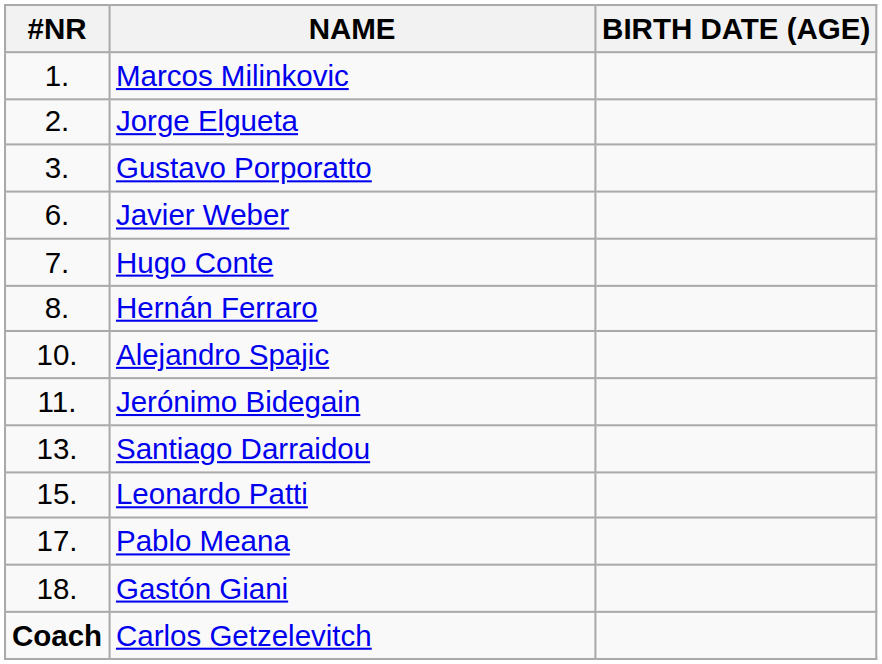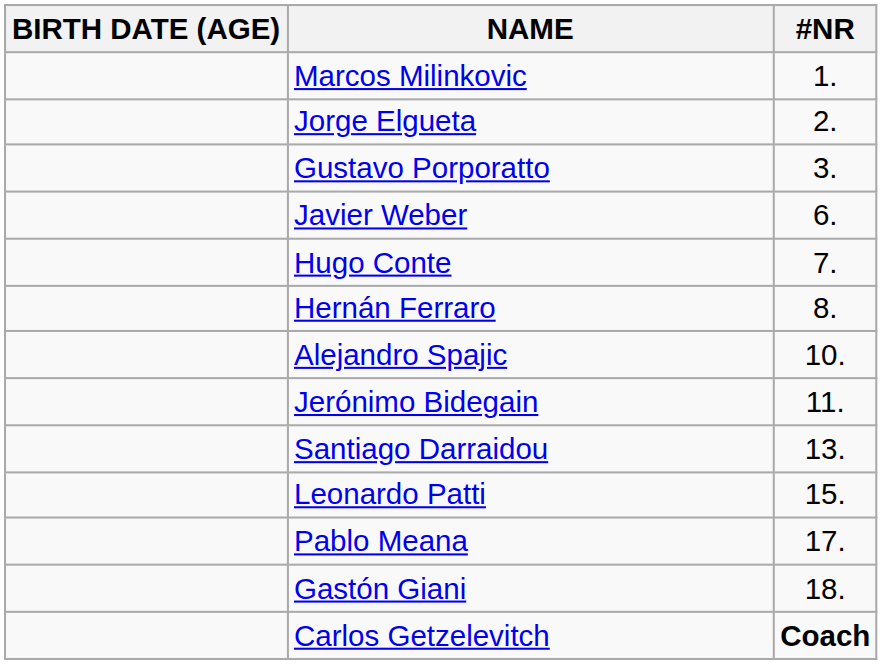columns swapped: #NR <-> BIRTH DATE (AGE)
